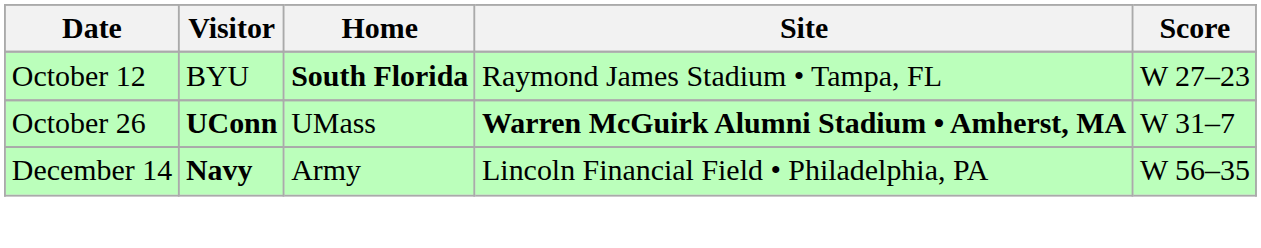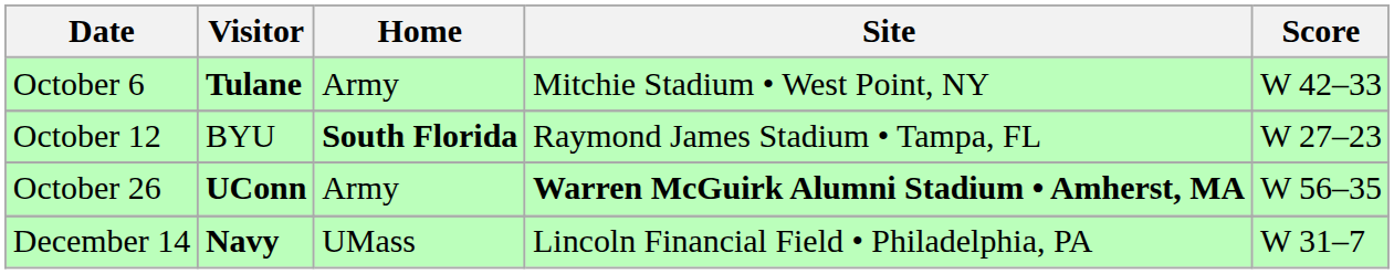+ row: October 6 | Tulane | Army | Mitchie Stadium • West Point, NY | W 42–33
October 26 | Home: UMass -> Army
October 26 | Score: W 31–7 -> W 56–35
December 14 | Home: Army -> UMass
December 14 | Score: W 56–35 -> W 31–7
